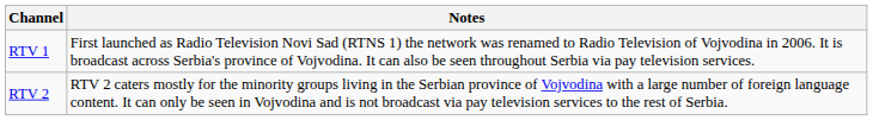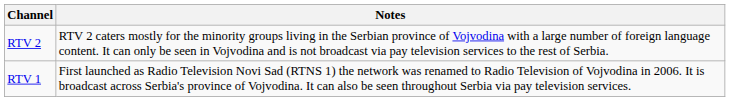rows swapped: RTV 1 <-> RTV 2
